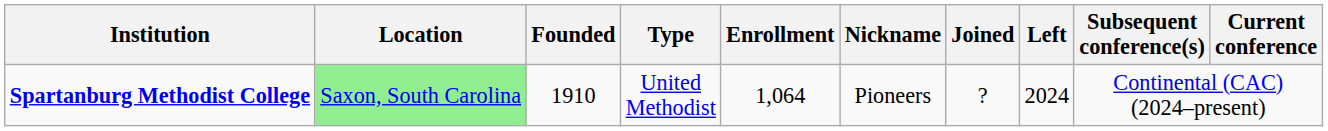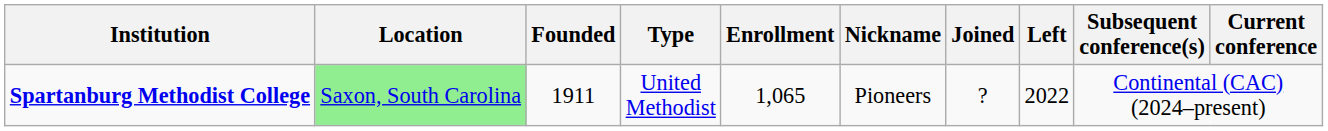Spartanburg Methodist College | Founded: 1910 -> 1911
Spartanburg Methodist College | Enrollment: 1,064 -> 1,065
Spartanburg Methodist College | Left: 2024 -> 2022
